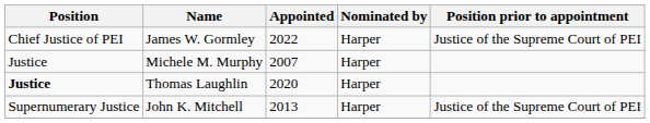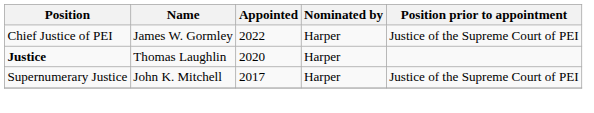- row: Justice | Michele M. Murphy | 2007 | Harper
John K. Mitchell | Appointed: 2013 -> 2017
